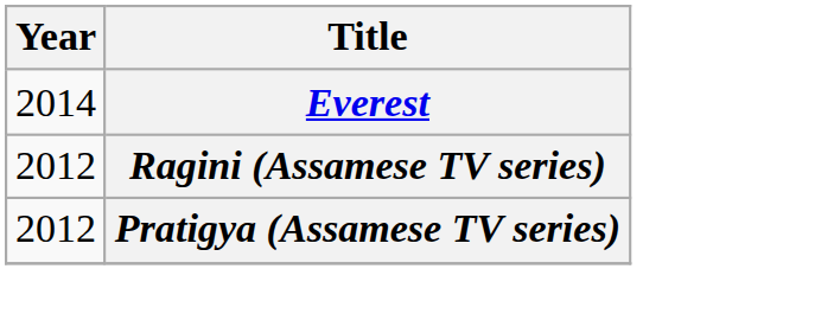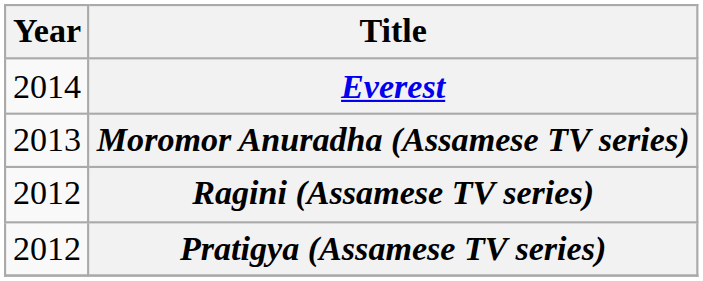+ row: 2013 | Moromor Anuradha (Assamese TV series)
